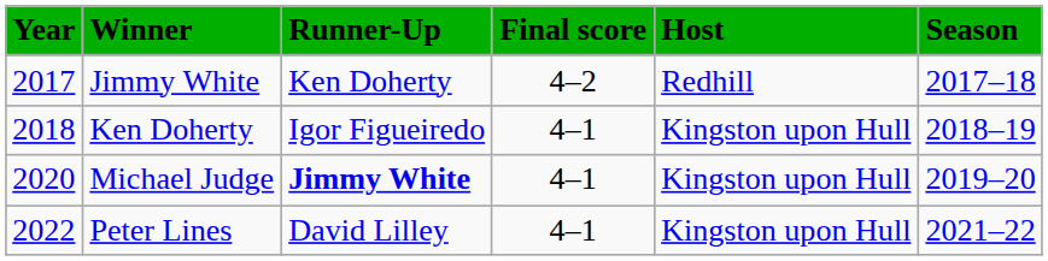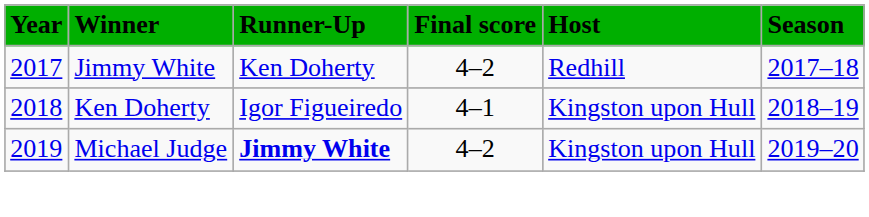Michael Judge | Year: 2020 -> 2019
Michael Judge | Final score: 4–1 -> 4–2
- row: 2022 | Peter Lines | David Lilley | 4–1 | Kingston upon Hull | 2021–22
